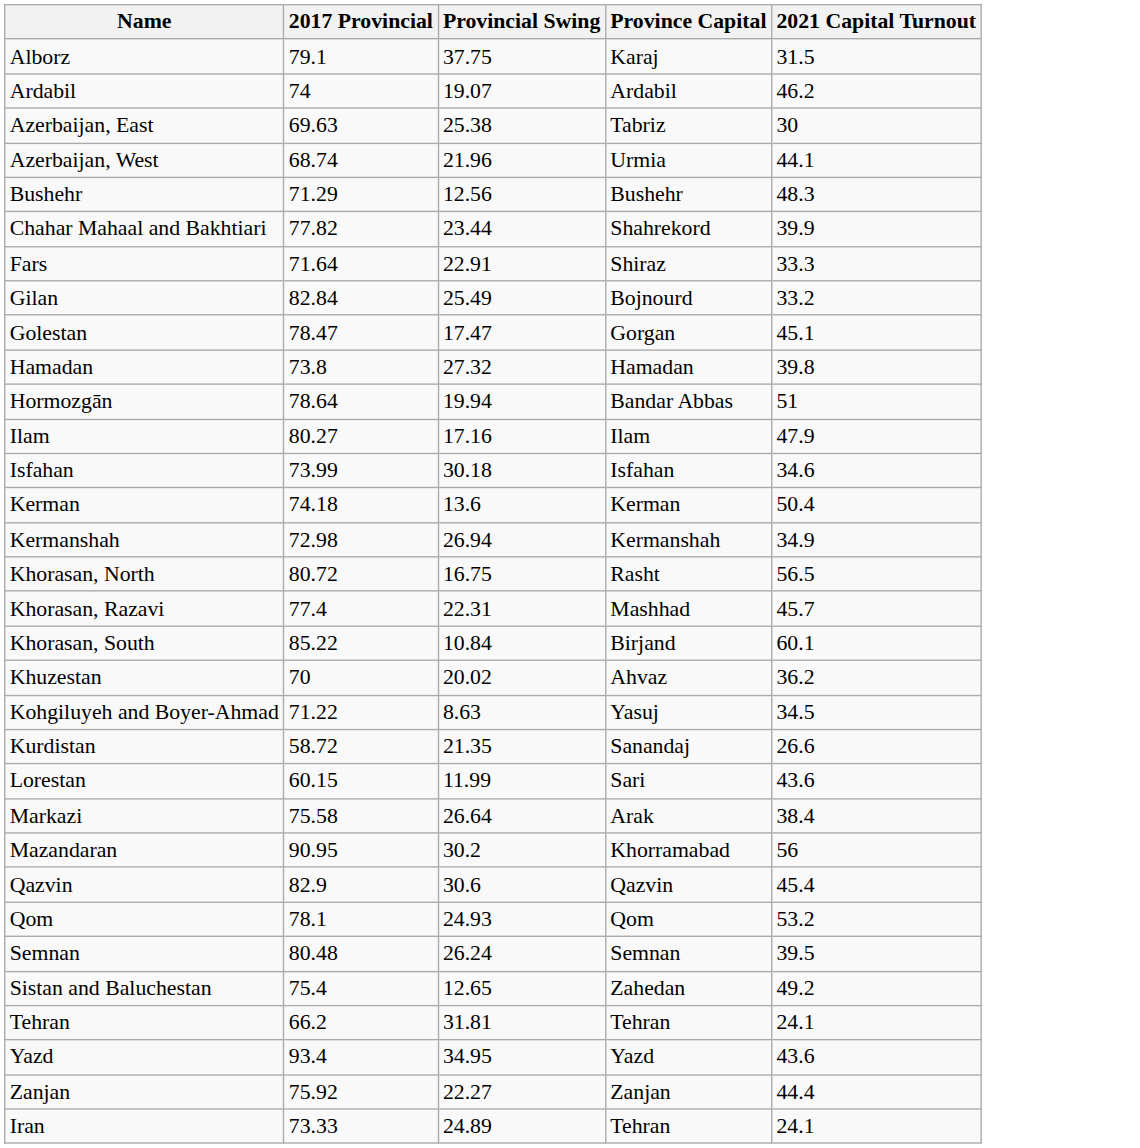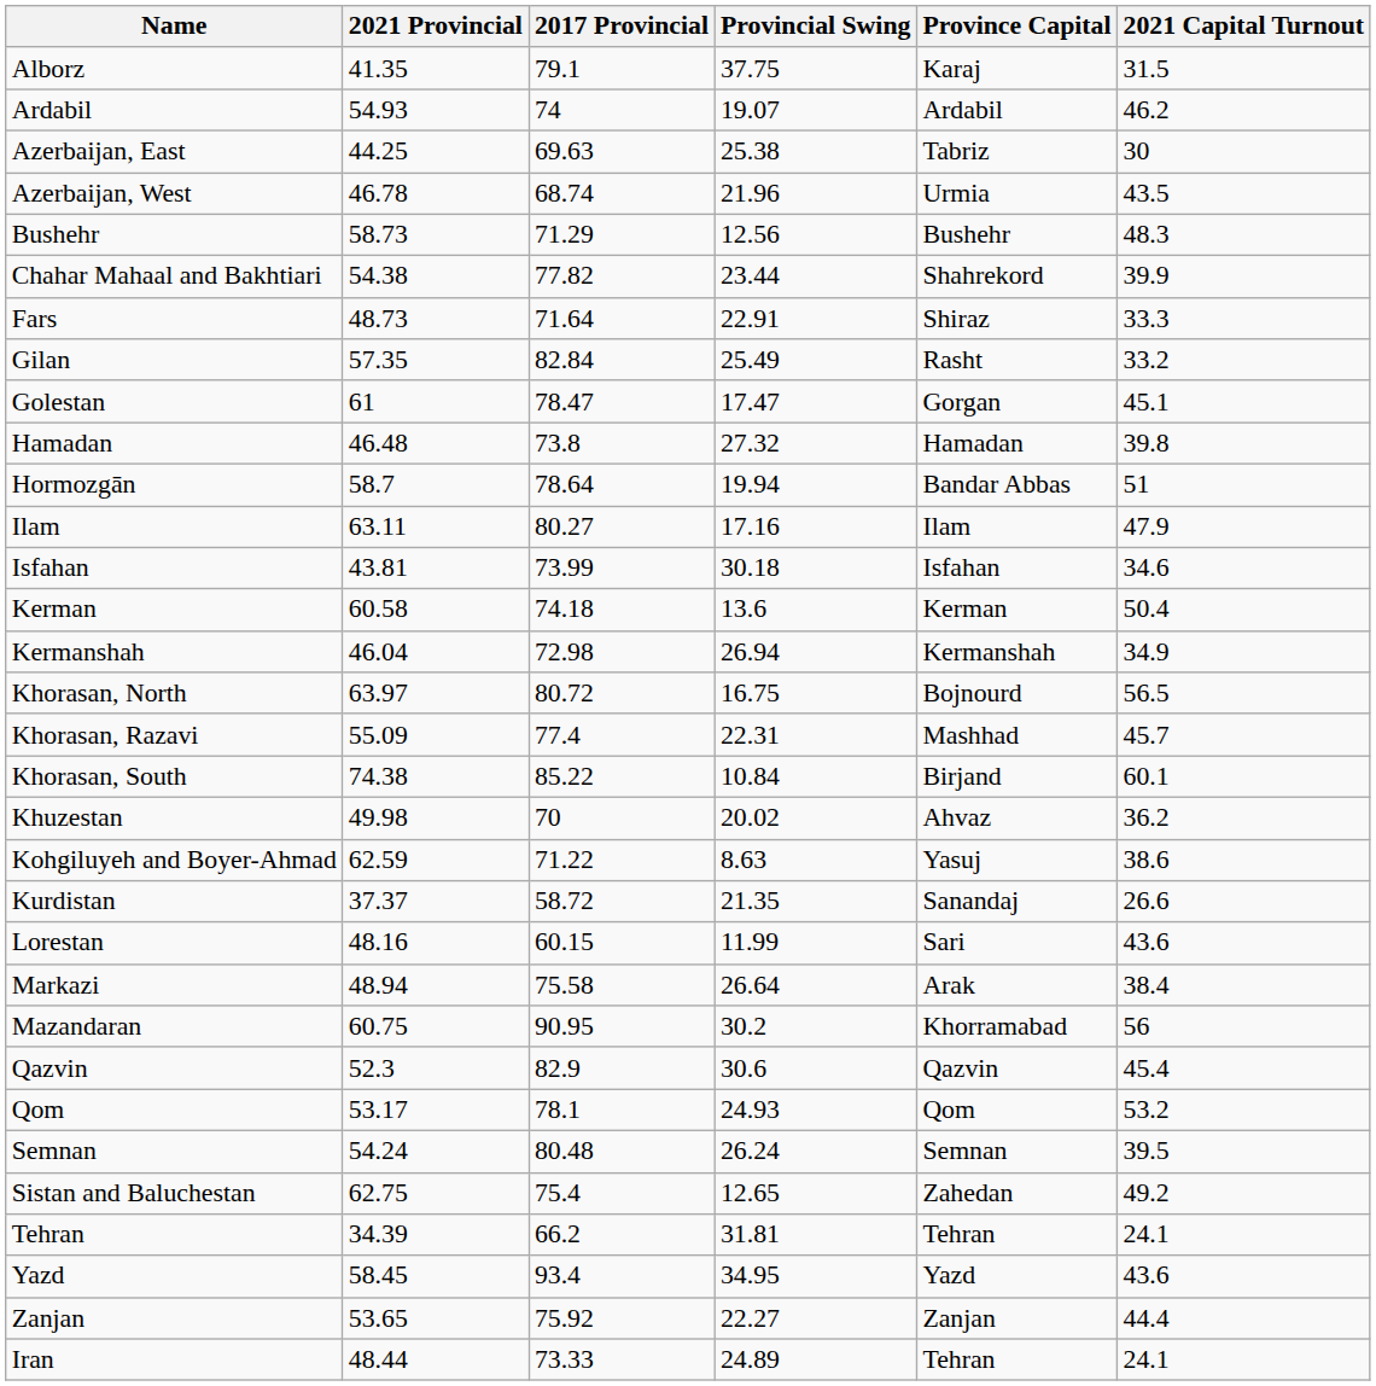+ column: 2021 Provincial | 41.35 | 54.93 | 44.25 | 46.78 | 58.73 | 54.38 | 48.73 | 57.35 | 61 | 46.48 | 58.7 | 63.11 | 43.81 | 60.58 | 46.04 | 63.97 | 55.09 | 74.38 | 49.98 | 62.59 | 37.37 | 48.16 | 48.94 | 60.75 | 52.3 | 53.17 | 54.24 | 62.75 | 34.39 | 58.45 | 53.65 | 48.44
Azerbaijan, West | 2021 Capital Turnout: 44.1 -> 43.5
Gilan | Province Capital: Bojnourd -> Rasht
Khorasan, North | Province Capital: Rasht -> Bojnourd
Kohgiluyeh and Boyer-Ahmad | 2021 Capital Turnout: 34.5 -> 38.6
